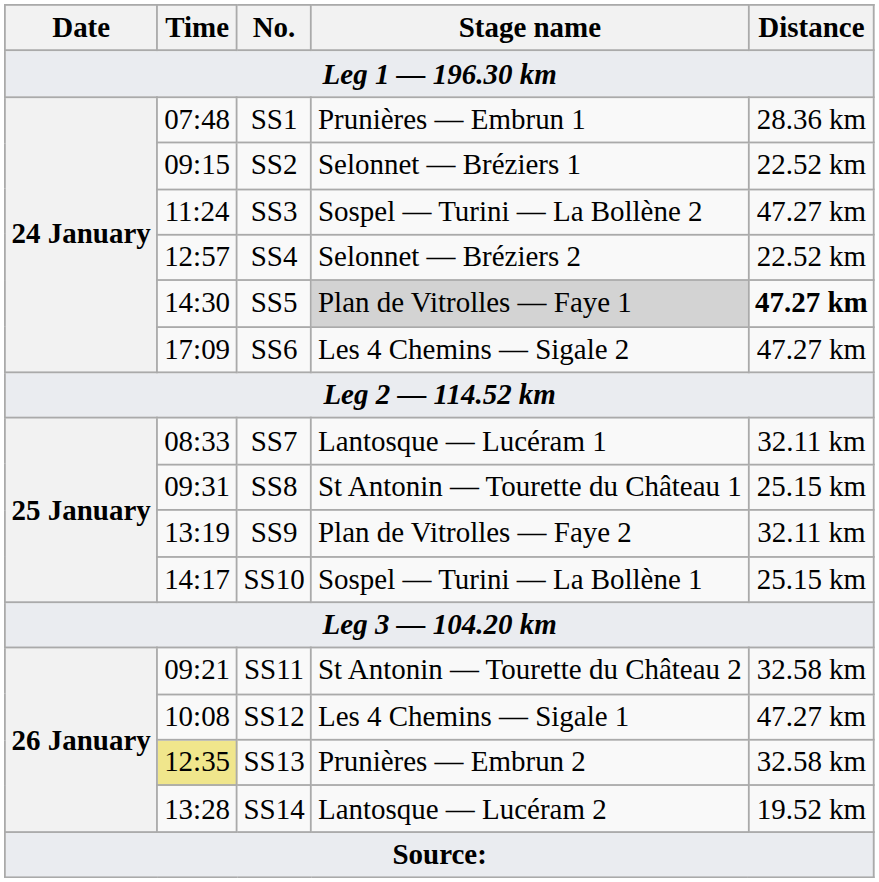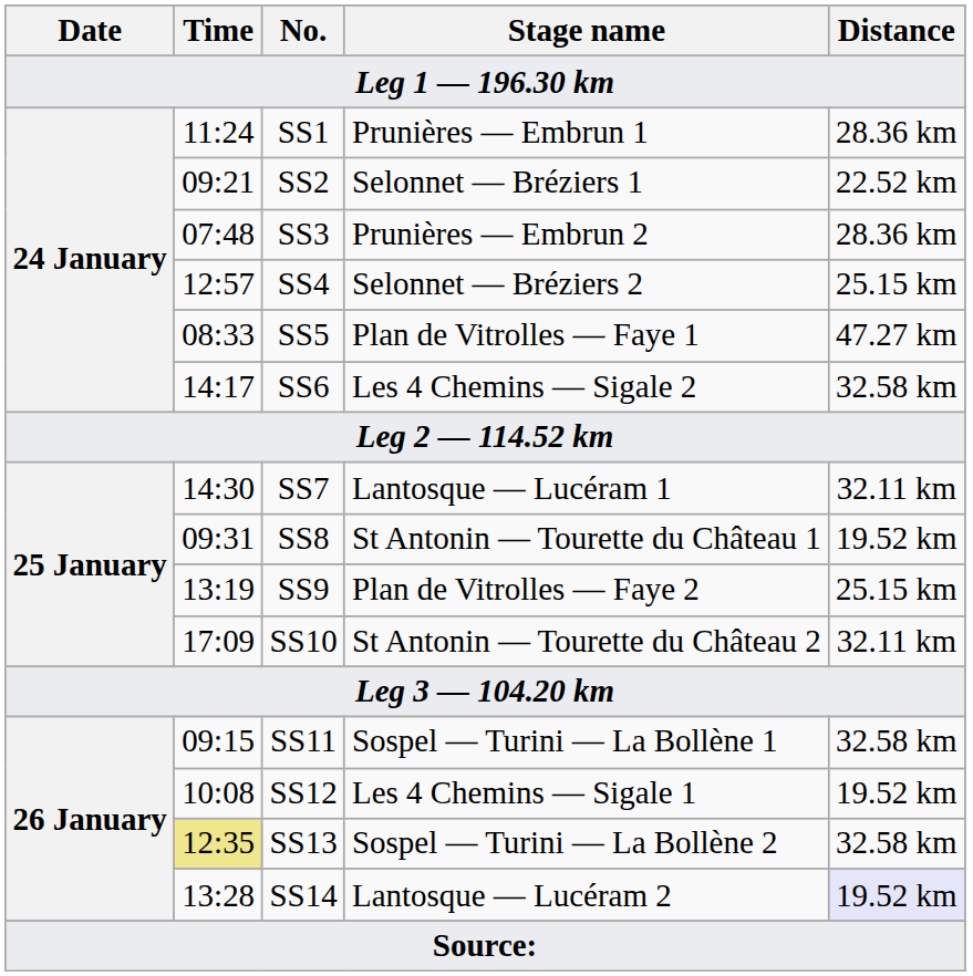SS1 | Time: 07:48 -> 11:24
SS2 | Time: 09:15 -> 09:21
SS3 | Time: 11:24 -> 07:48
SS3 | Stage name: Sospel — Turini — La Bollène 2 -> Prunières — Embrun 2
SS3 | Distance: 47.27 km -> 28.36 km
SS4 | Distance: 22.52 km -> 25.15 km
SS5 | Time: 14:30 -> 08:33
SS5 | Stage name: lightgrey background -> no background
SS5 | Distance: bold -> normal
SS6 | Time: 17:09 -> 14:17
SS6 | Distance: 47.27 km -> 32.58 km
SS7 | Time: 08:33 -> 14:30
SS8 | Distance: 25.15 km -> 19.52 km
SS9 | Distance: 32.11 km -> 25.15 km
SS10 | Time: 14:17 -> 17:09
SS10 | Stage name: Sospel — Turini — La Bollène 1 -> St Antonin — Tourette du Château 2
SS10 | Distance: 25.15 km -> 32.11 km
SS11 | Time: 09:21 -> 09:15
SS11 | Stage name: St Antonin — Tourette du Château 2 -> Sospel — Turini — La Bollène 1
SS12 | Distance: 47.27 km -> 19.52 km
SS13 | Stage name: Prunières — Embrun 2 -> Sospel — Turini — La Bollène 2
SS14 | Distance: no background -> lavender background
